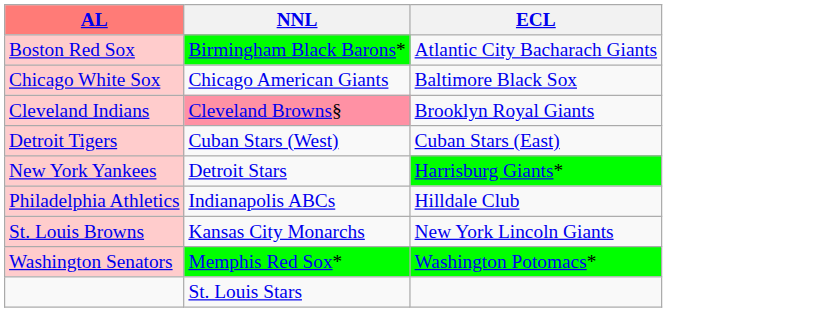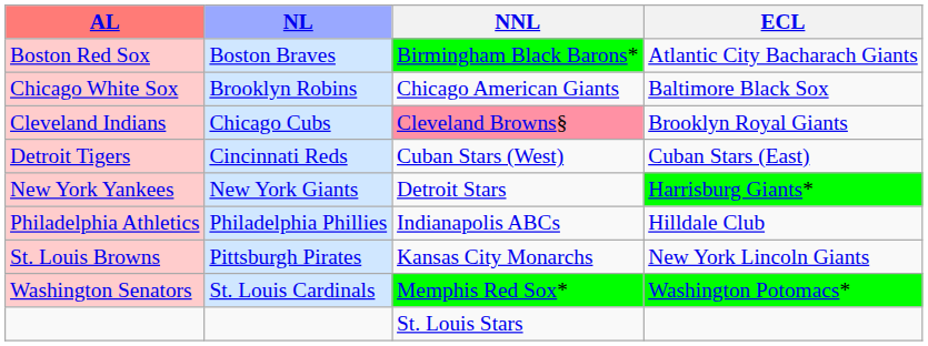+ column: NL | Boston Braves | Brooklyn Robins | Chicago Cubs | Cincinnati Reds | New York Giants | Philadelphia Phillies | Pittsburgh Pirates | St. Louis Cardinals
